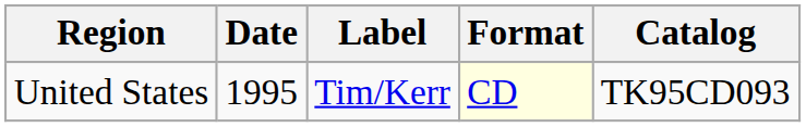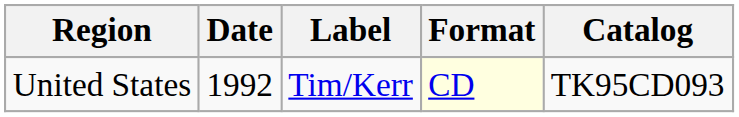United States | Date: 1995 -> 1992
